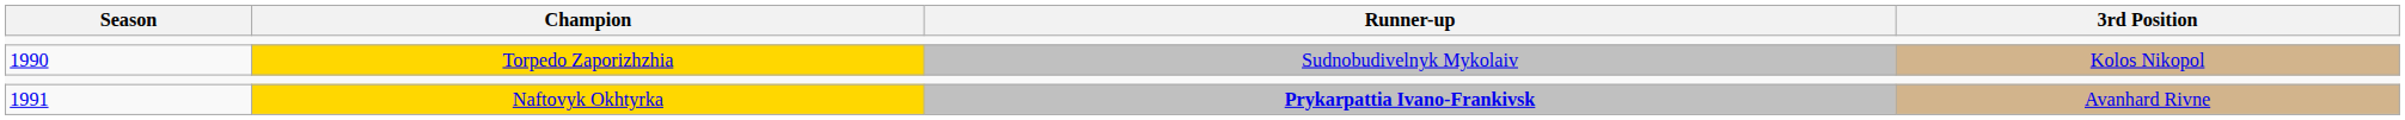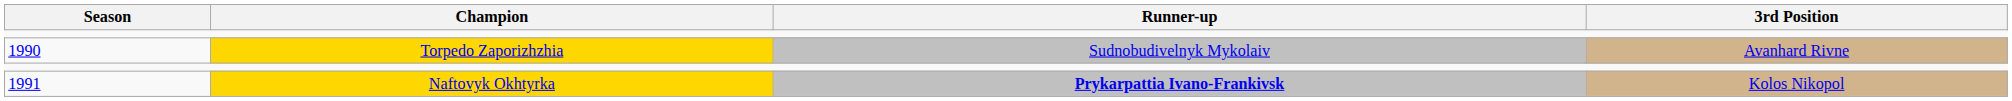1990 | 3rd Position: Kolos Nikopol -> Avanhard Rivne
1991 | 3rd Position: Avanhard Rivne -> Kolos Nikopol
